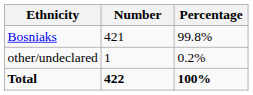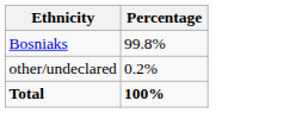- column: Number | 421 | 1 | 422
